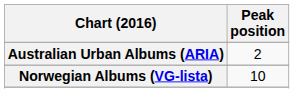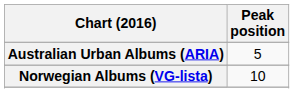Australian Urban Albums (ARIA) | Peak position: 2 -> 5
